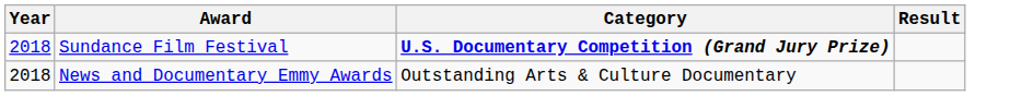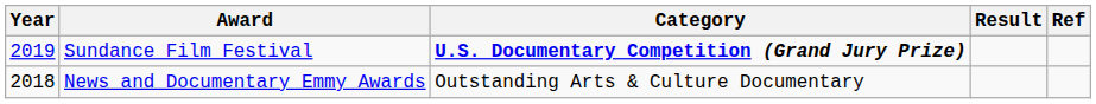+ column: Ref
Sundance Film Festival | Year: 2018 -> 2019
